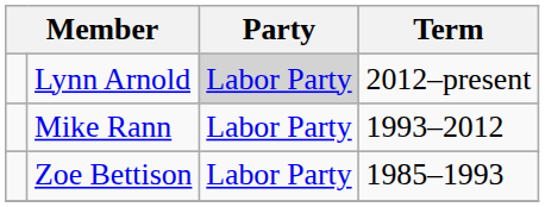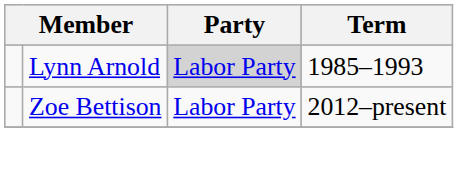Lynn Arnold | Term: 2012–present -> 1985–1993
- row: Mike Rann | Labor Party | 1993–2012
Zoe Bettison | Term: 1985–1993 -> 2012–present
